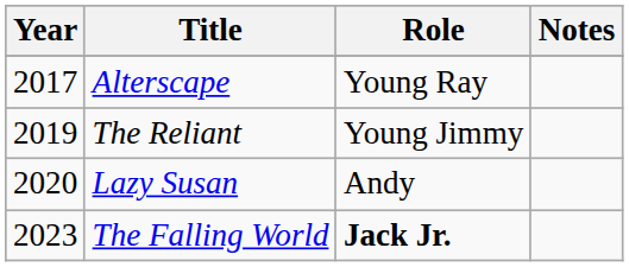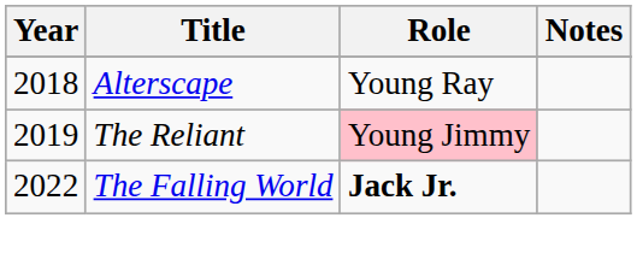Alterscape | Year: 2017 -> 2018
The Reliant | Role: no background -> pink background
- row: 2020 | Lazy Susan | Andy
The Falling World | Year: 2023 -> 2022
